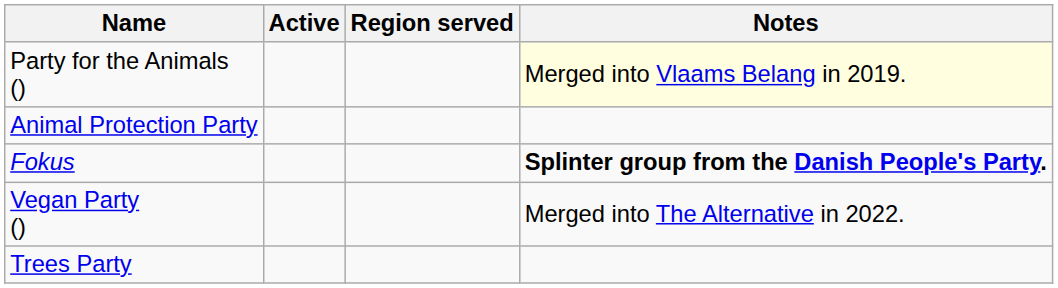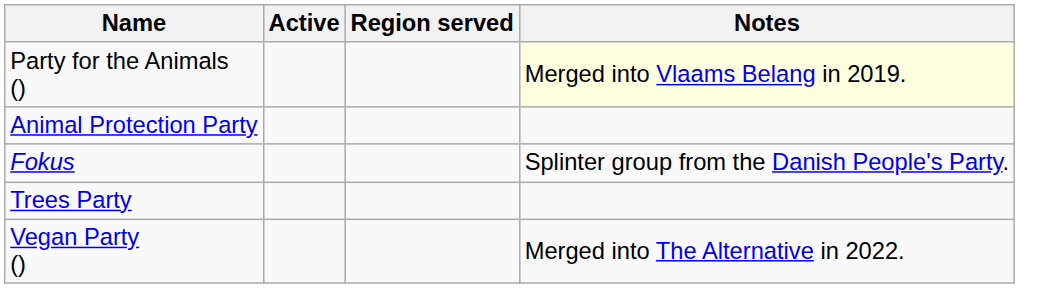Fokus | Notes: bold -> normal
rows swapped: Trees Party <-> Vegan Party ()
